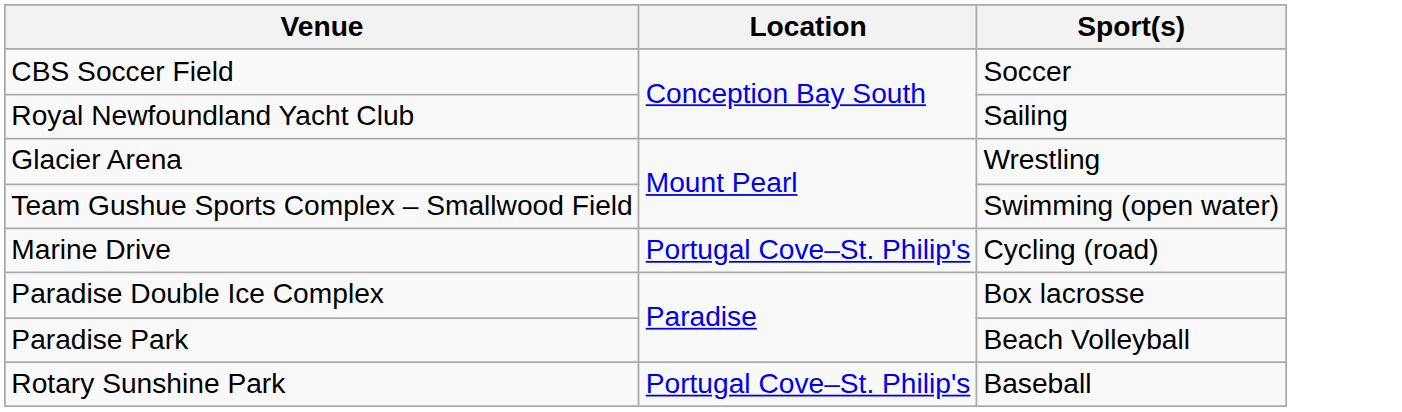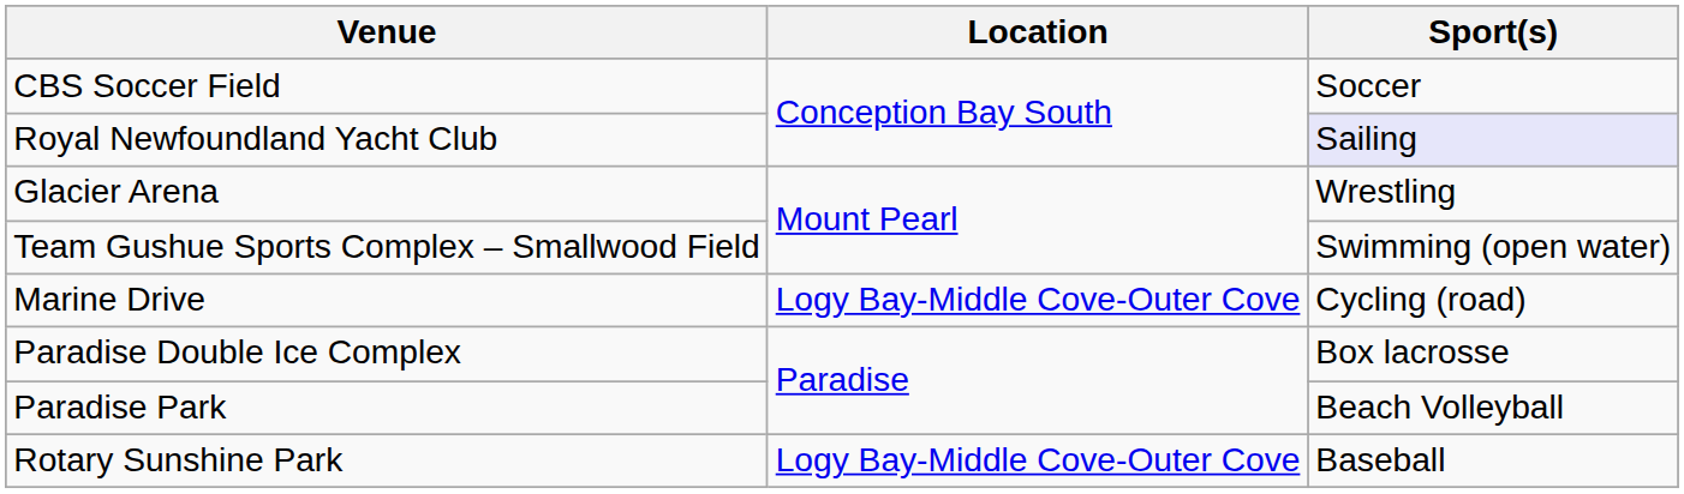Royal Newfoundland Yacht Club | Sport(s): no background -> lavender background
Marine Drive | Location: Portugal Cove–St. Philip's -> Logy Bay-Middle Cove-Outer Cove
Rotary Sunshine Park | Location: Portugal Cove–St. Philip's -> Logy Bay-Middle Cove-Outer Cove
